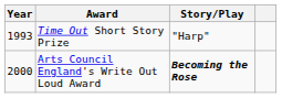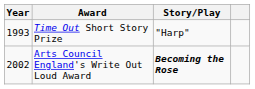Arts Council England's Write Out Loud Award | Year: 2000 -> 2002
